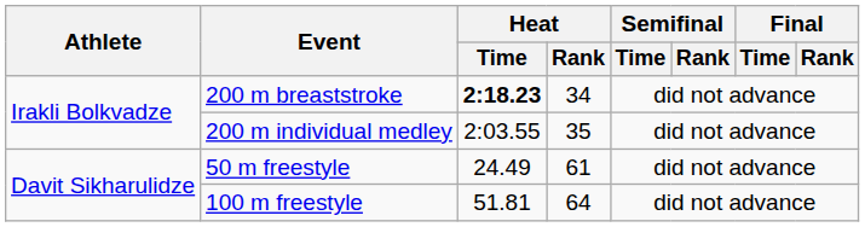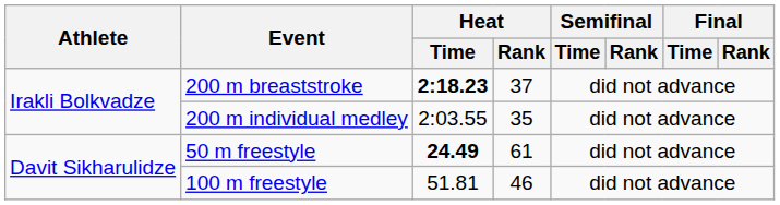200 m breaststroke | Heat / Rank: 34 -> 37
50 m freestyle | Heat / Time: normal -> bold
100 m freestyle | Heat / Rank: 64 -> 46
